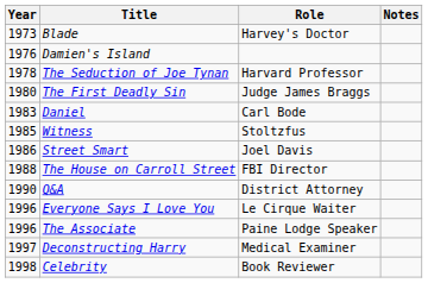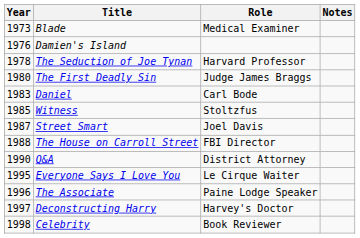Blade | Role: Harvey's Doctor -> Medical Examiner
Street Smart | Year: 1986 -> 1987
Everyone Says I Love You | Year: 1996 -> 1995
Deconstructing Harry | Role: Medical Examiner -> Harvey's Doctor
